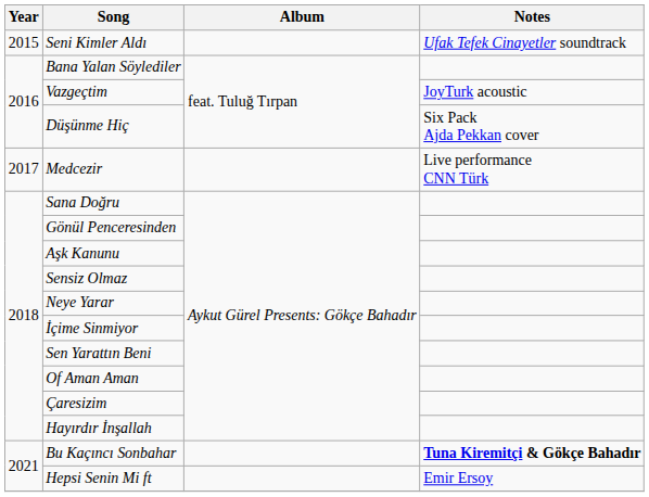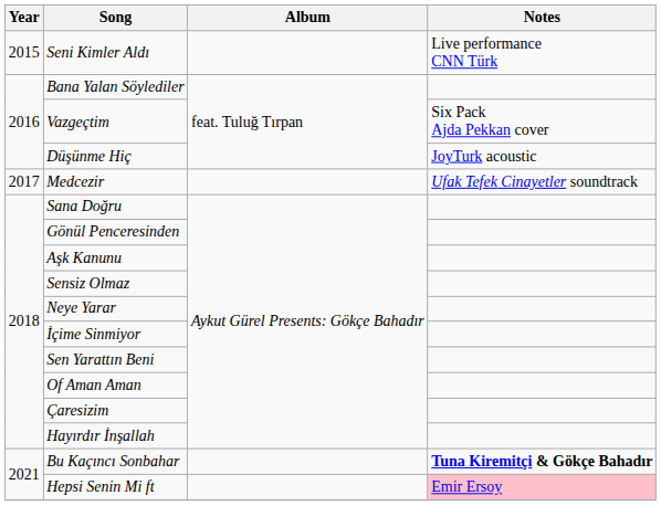Seni Kimler Aldı | Notes: Ufak Tefek Cinayetler soundtrack -> Live performance CNN Türk
Vazgeçtim | Notes: JoyTurk acoustic -> Six Pack Ajda Pekkan cover
Düşünme Hiç | Notes: Six Pack Ajda Pekkan cover -> JoyTurk acoustic
Medcezir | Notes: Live performance CNN Türk -> Ufak Tefek Cinayetler soundtrack
Hepsi Senin Mi ft | Notes: no background -> pink background
